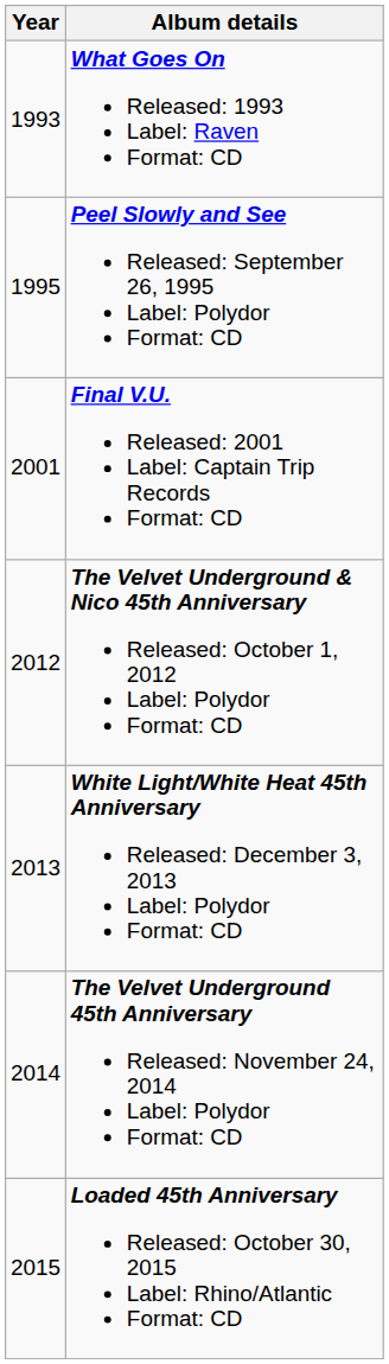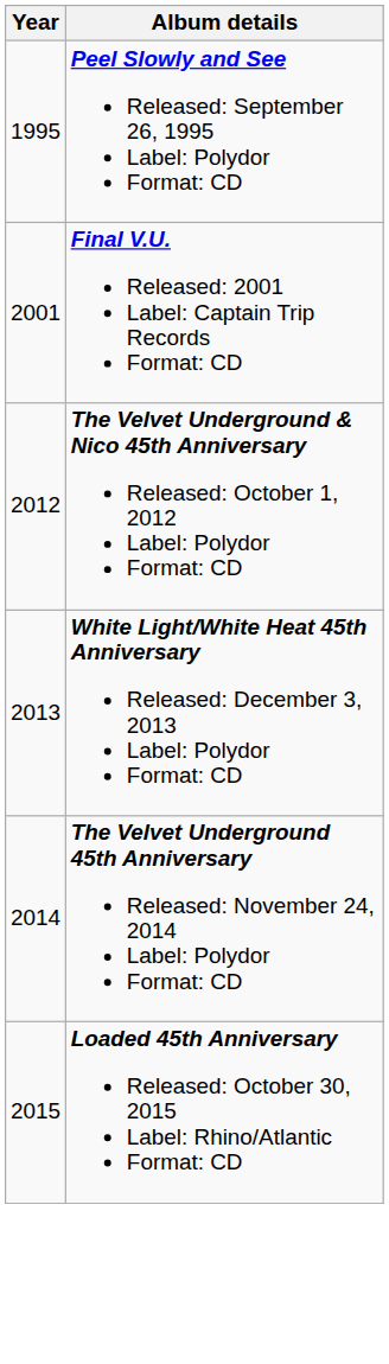- row: 1993 | What Goes On Released: 1993 Label: Raven Format: CD
